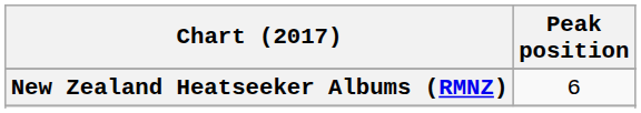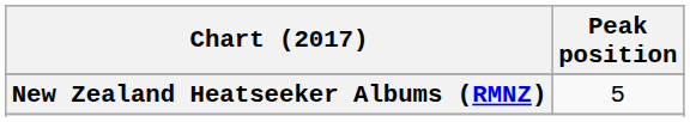New Zealand Heatseeker Albums (RMNZ) | Peak position: 6 -> 5
